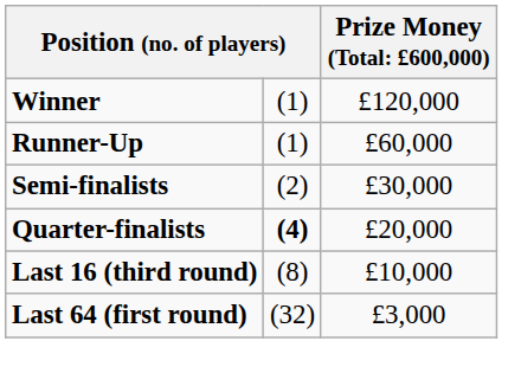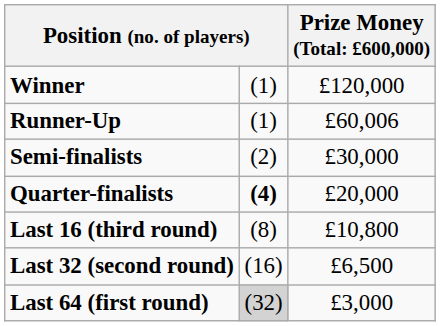Runner-Up | column 3: £60,000 -> £60,006
Last 16 (third round) | column 3: £10,000 -> £10,800
+ row: Last 32 (second round) | (16) | £6,500
Last 64 (first round) | column 2: no background -> lightgrey background
